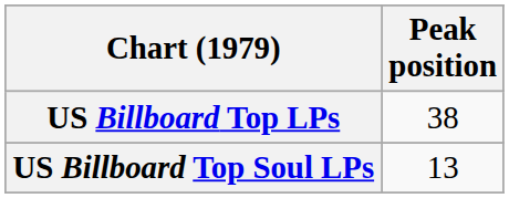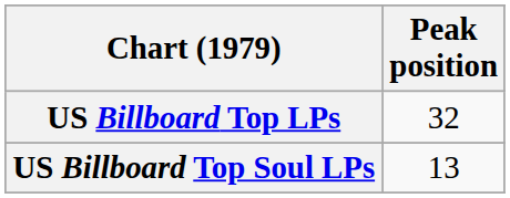US Billboard Top LPs | Peak position: 38 -> 32
